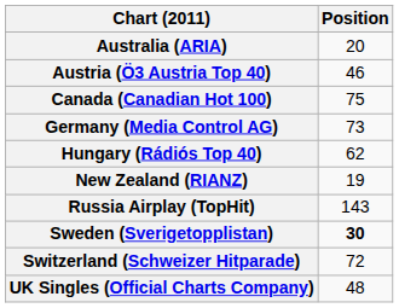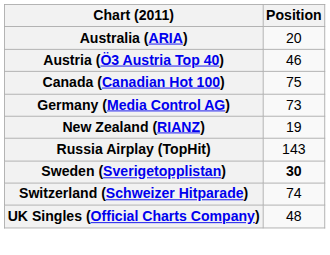- row: Hungary (Rádiós Top 40) | 62
Switzerland (Schweizer Hitparade) | Position: 72 -> 74
